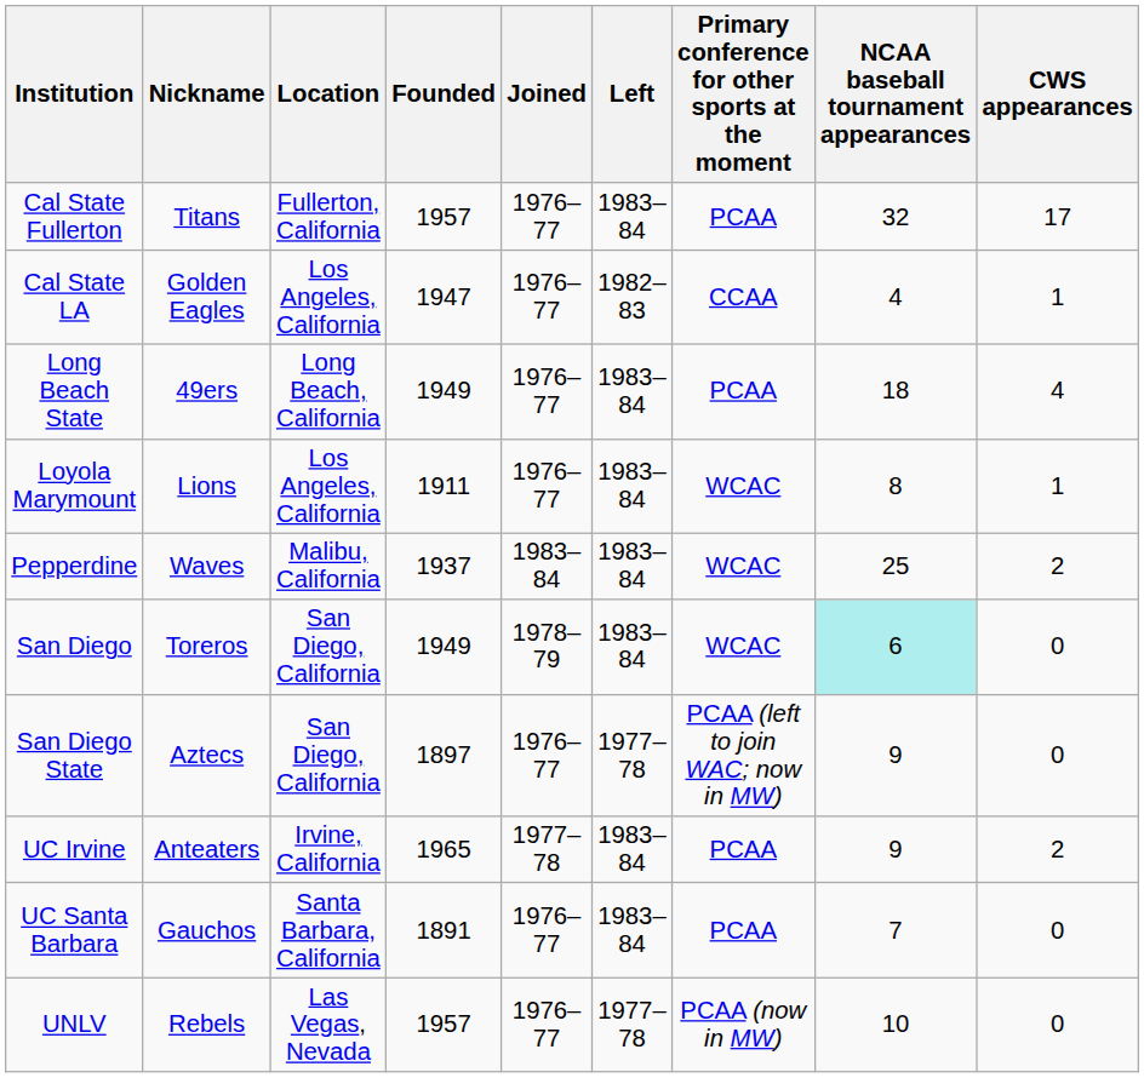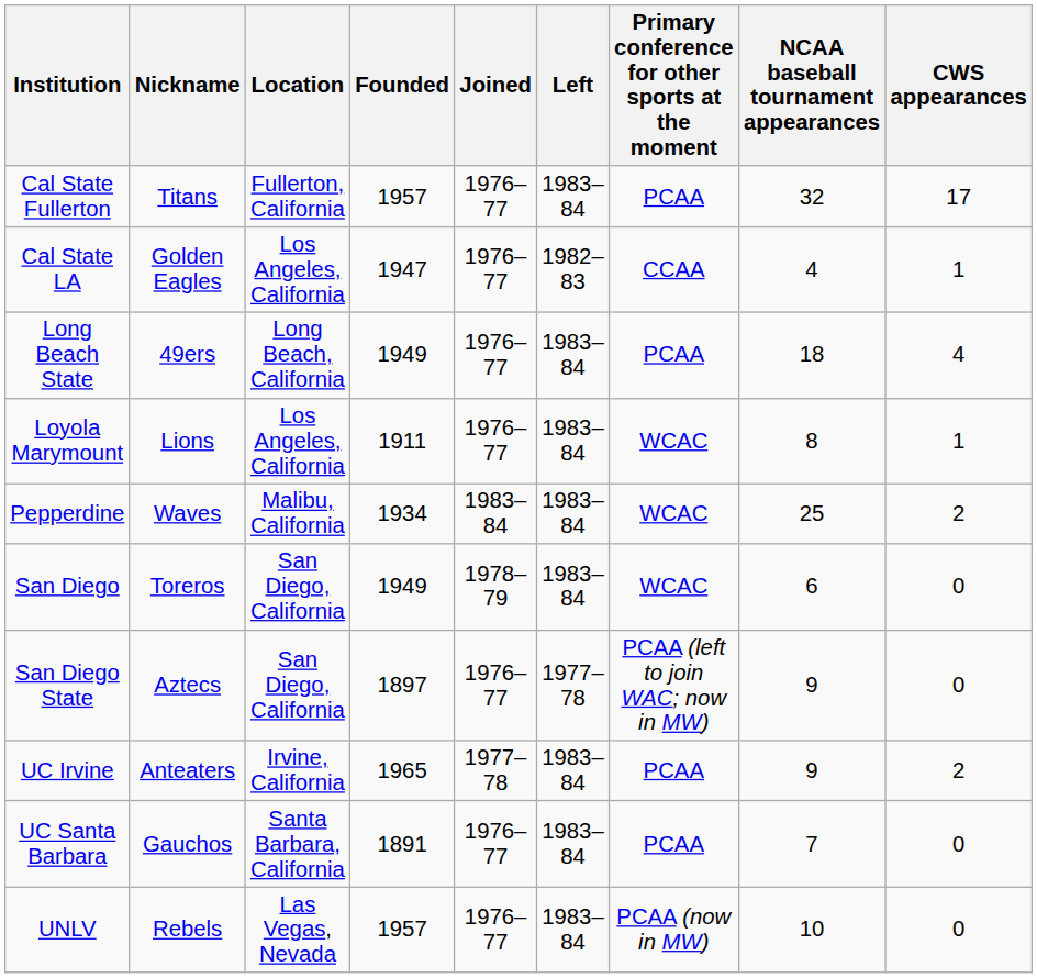Pepperdine | Founded: 1937 -> 1934
San Diego | NCAA baseball tournament appearances: paleturquoise background -> no background
UNLV | Left: 1977–78 -> 1983–84
